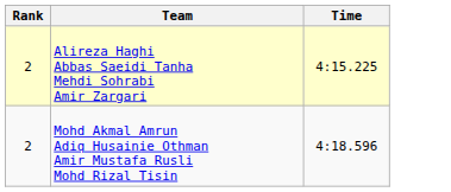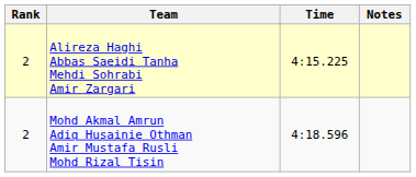+ column: Notes
